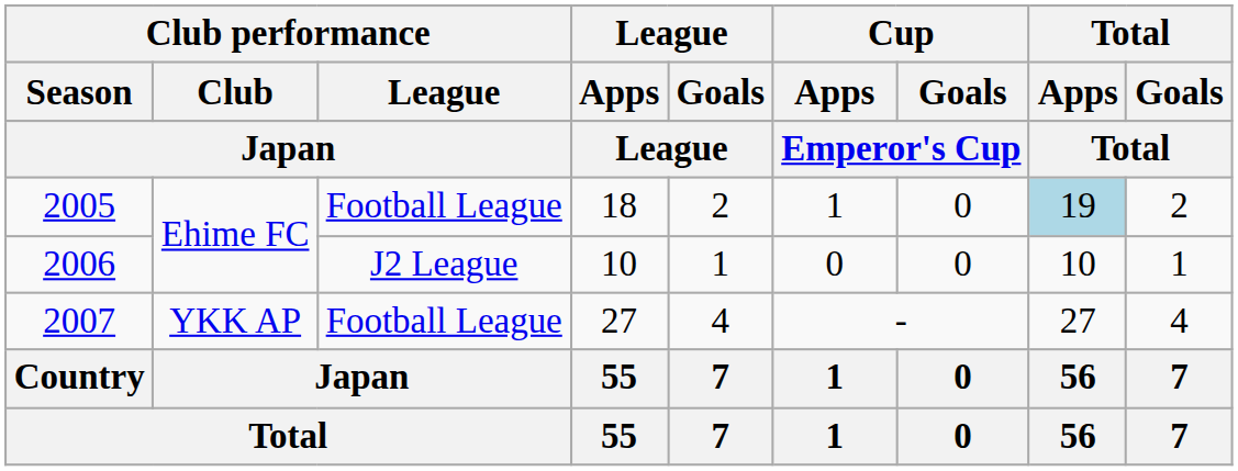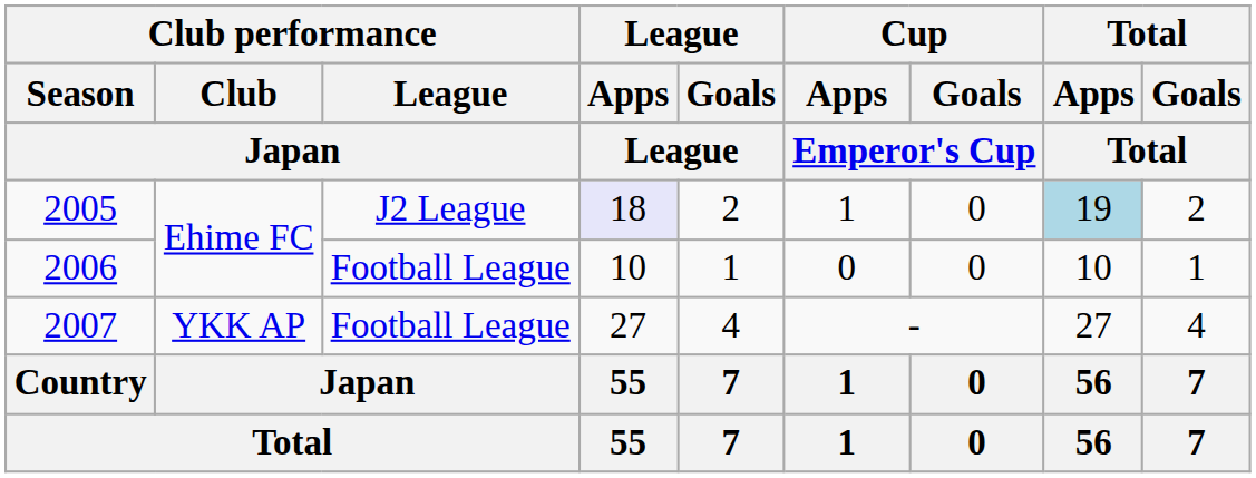2005 | Club performance / League / Japan: Football League -> J2 League
2005 | League / Apps / League: no background -> lavender background
2006 | Club performance / League / Japan: J2 League -> Football League
